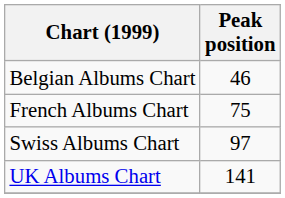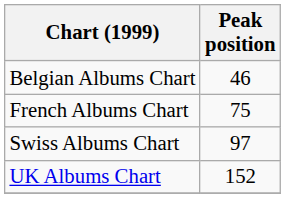UK Albums Chart | Peak position: 141 -> 152
